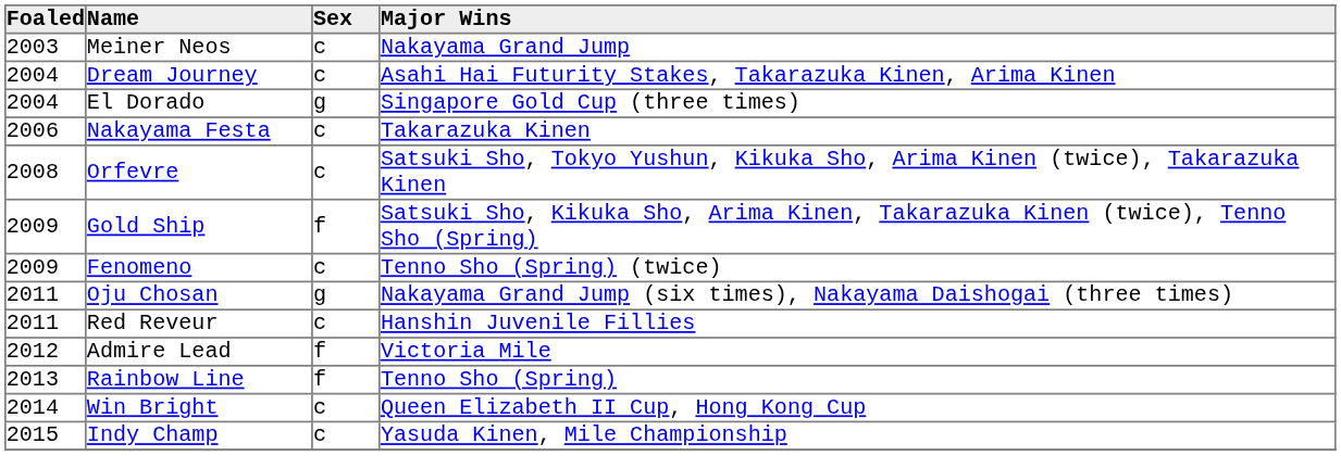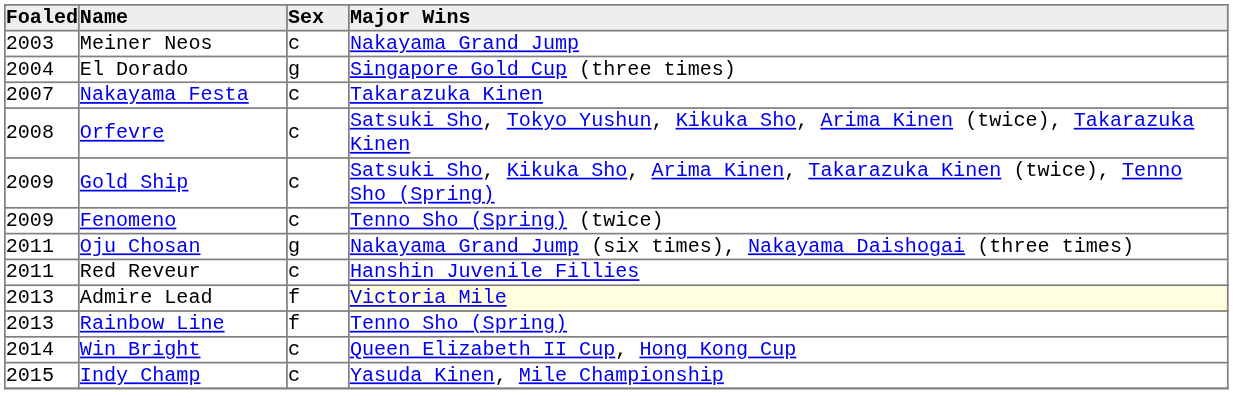- row: 2004 | Dream Journey | c | Asahi Hai Futurity Stakes, Takarazuka Kinen, Arima Kinen
Nakayama Festa | Foaled: 2006 -> 2007
Gold Ship | Sex: f -> c
Admire Lead | Foaled: 2012 -> 2013
Admire Lead | Major Wins: no background -> lightyellow background
